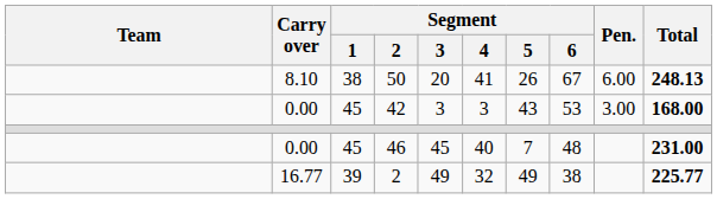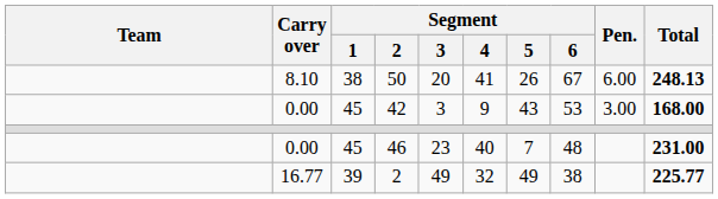42 | Segment / 4: 3 -> 9
46 | Segment / 3: 45 -> 23
